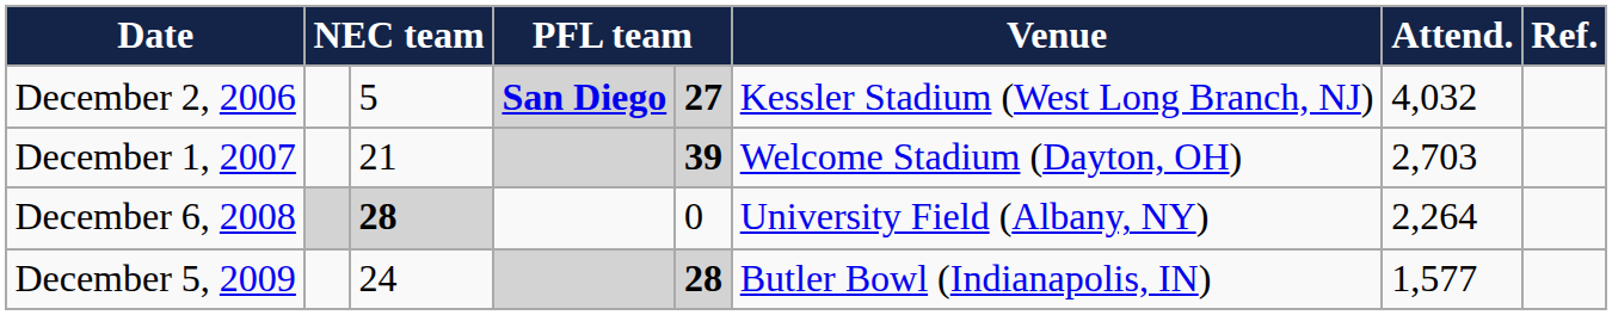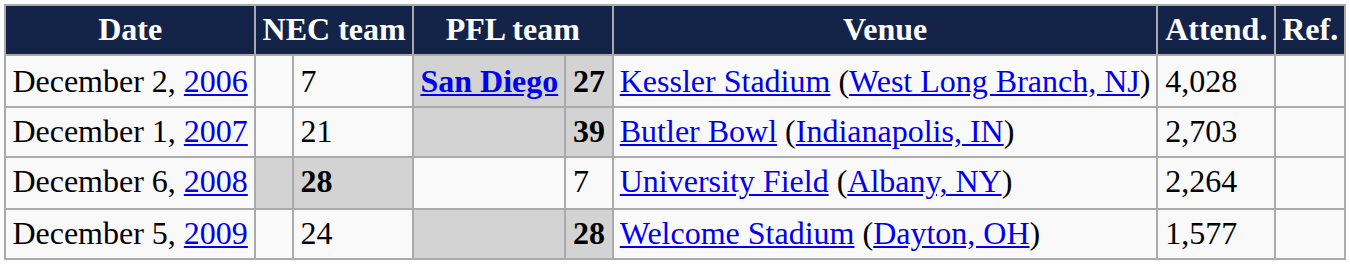December 2, 2006 | column 3: 5 -> 7
December 2, 2006 | Attend.: 4,032 -> 4,028
December 1, 2007 | Venue: Welcome Stadium (Dayton, OH) -> Butler Bowl (Indianapolis, IN)
December 6, 2008 | column 5: 0 -> 7
December 5, 2009 | Venue: Butler Bowl (Indianapolis, IN) -> Welcome Stadium (Dayton, OH)
